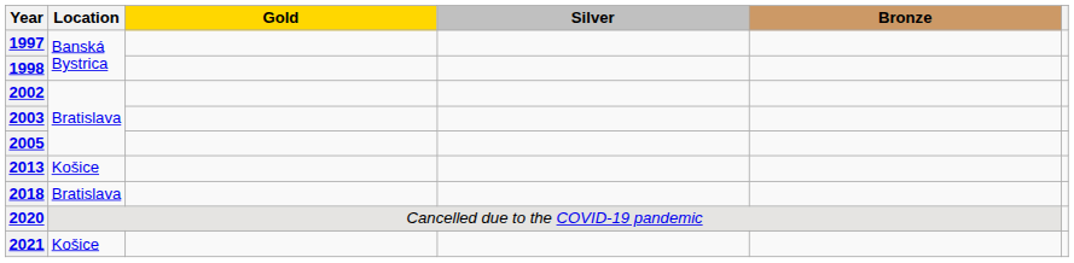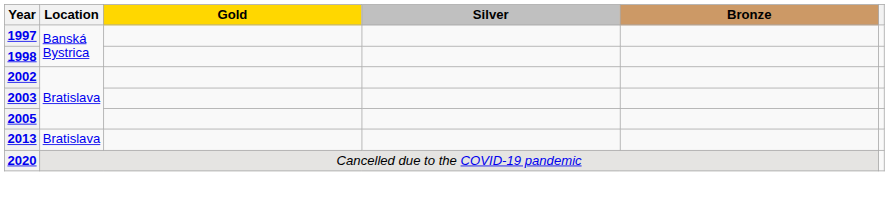2013 | Location: Košice -> Bratislava
- row: 2018 | Bratislava
- row: 2021 | Košice
